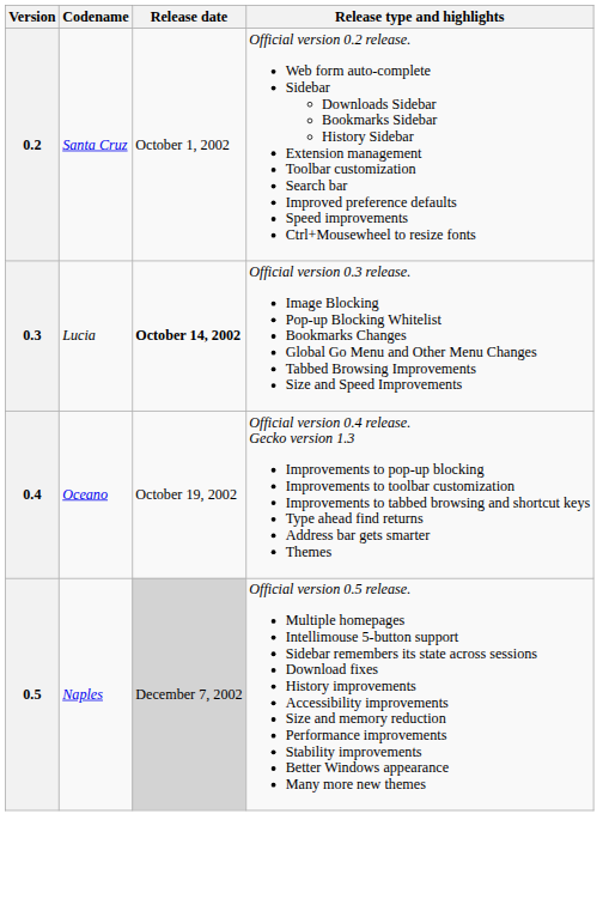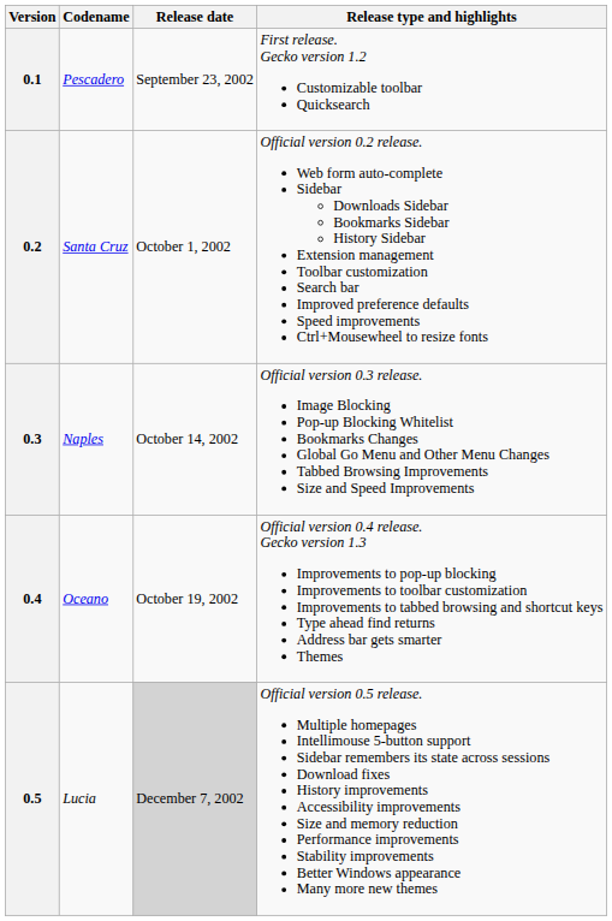+ row: 0.1 | Pescadero | September 23, 2002 | First release. Gecko version 1.2 Customizable toolbar Quicksearch
0.3 | Codename: Lucia -> Naples
0.3 | Release date: bold -> normal
0.5 | Codename: Naples -> Lucia
